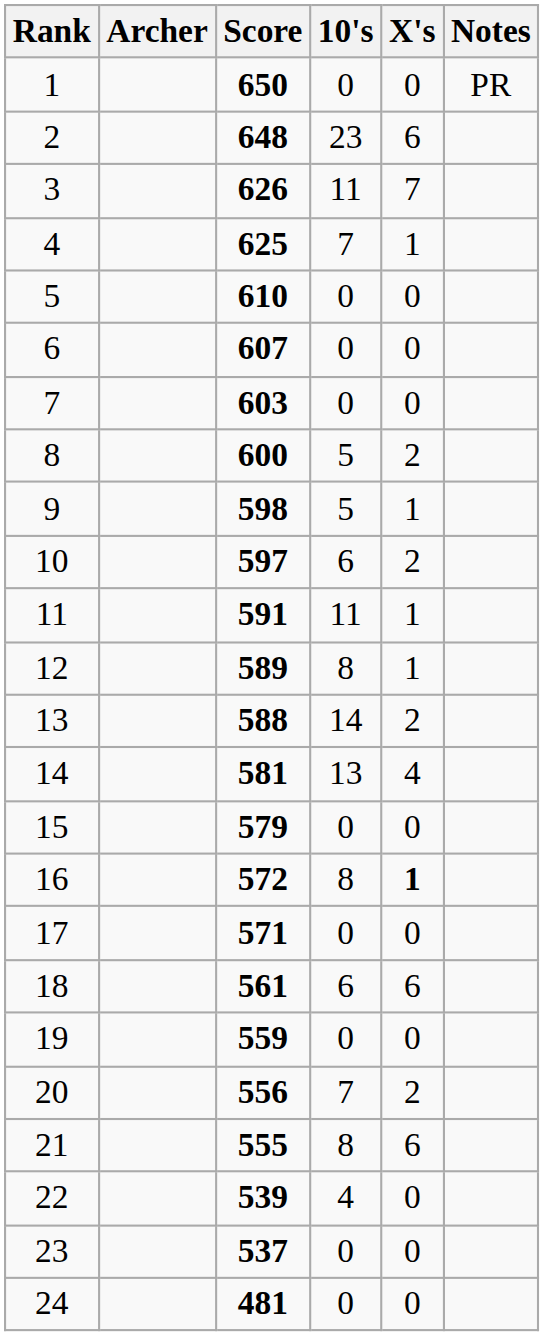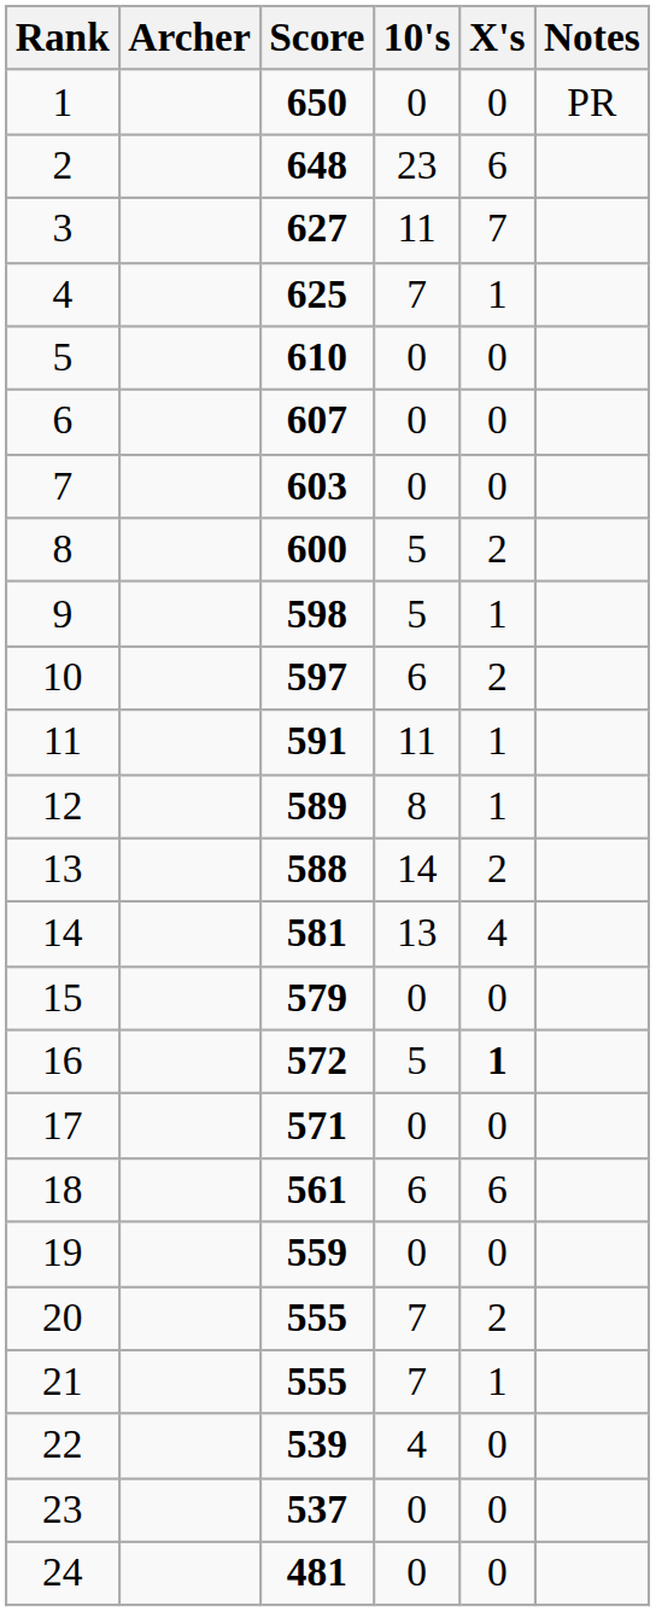3 | Score: 626 -> 627
16 | 10's: 8 -> 5
20 | Score: 556 -> 555
21 | 10's: 8 -> 7
21 | X's: 6 -> 1
